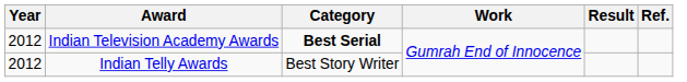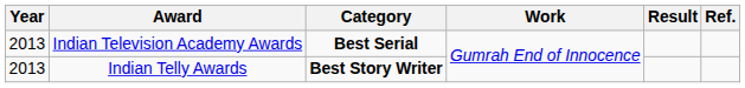Indian Television Academy Awards | Year: 2012 -> 2013
Indian Telly Awards | Year: 2012 -> 2013
Indian Telly Awards | Category: normal -> bold
